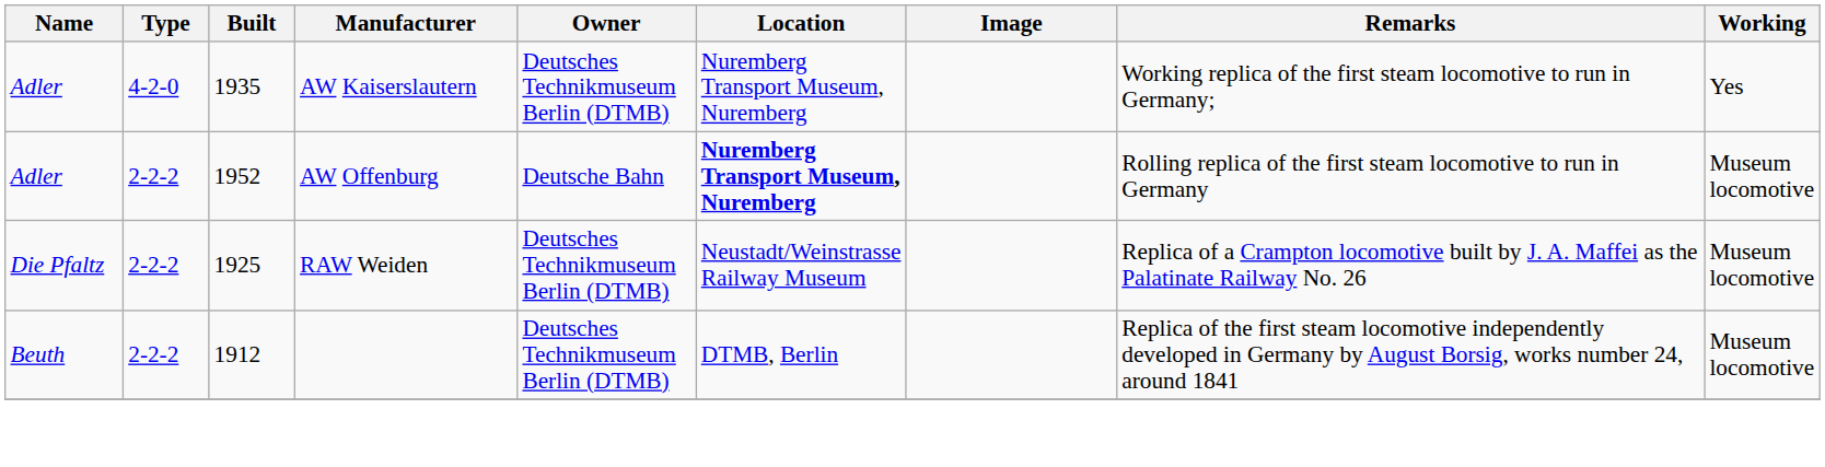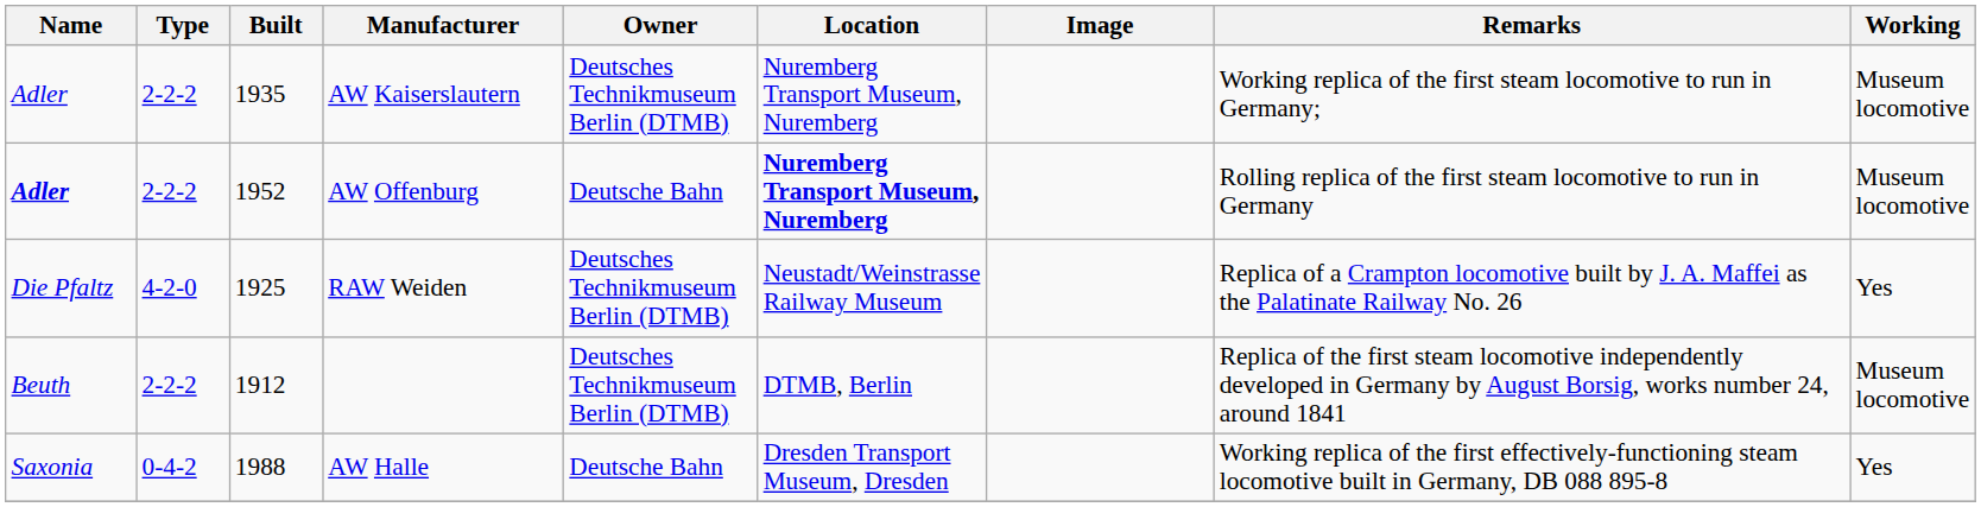AW Kaiserslautern | Type: 4-2-0 -> 2-2-2
AW Kaiserslautern | Working: Yes -> Museum locomotive
AW Offenburg | Name: normal -> bold
RAW Weiden | Type: 2-2-2 -> 4-2-0
RAW Weiden | Working: Museum locomotive -> Yes
+ row: Saxonia | 0-4-2 | 1988 | AW Halle | Deutsche Bahn | Dresden Transport Museum, Dresden | Working replica of the first effectively-functioning steam locomotive built in Germany, DB 088 895-8 | Yes
